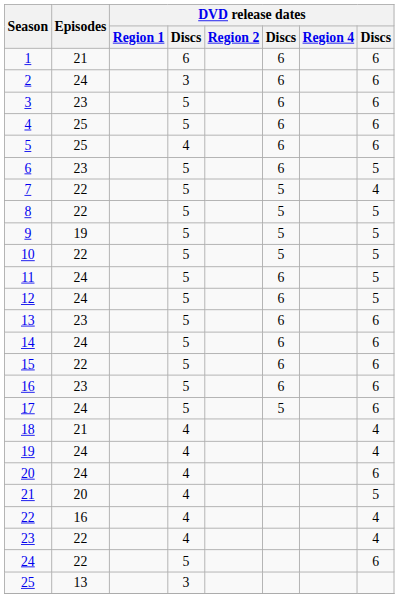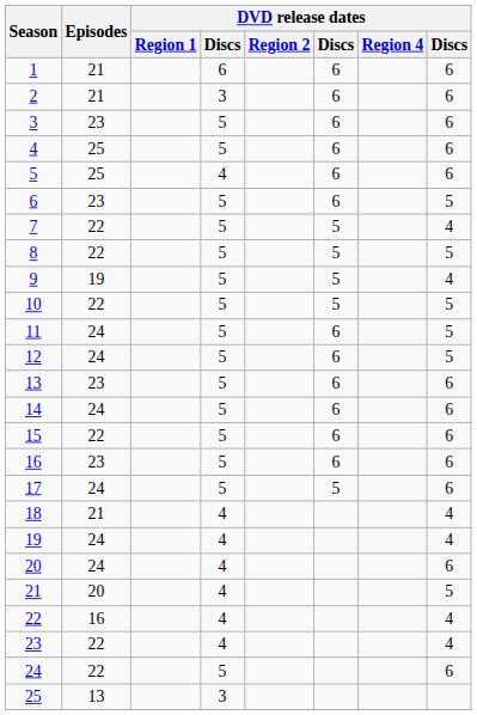2 | Episodes: 24 -> 21
9 | column 8: 5 -> 4
